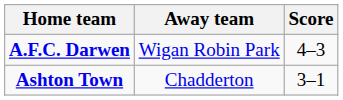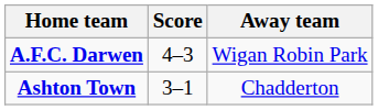columns swapped: Score <-> Away team
